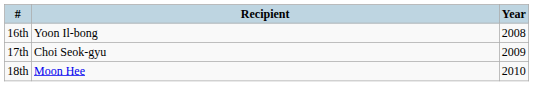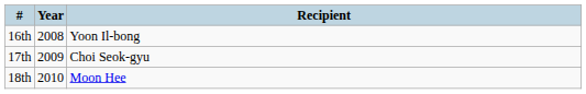columns swapped: Year <-> Recipient
